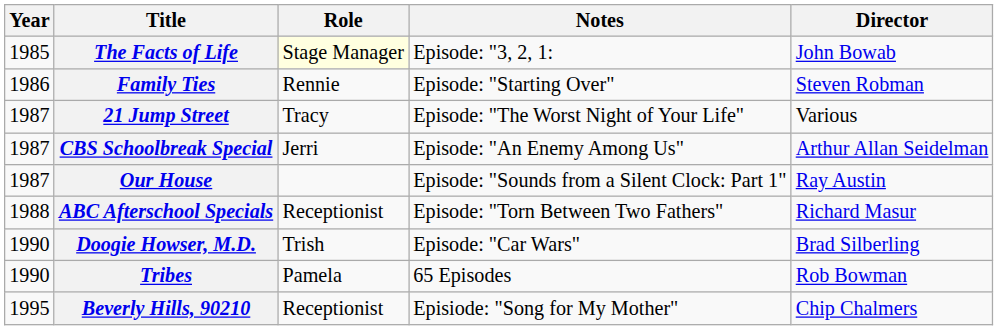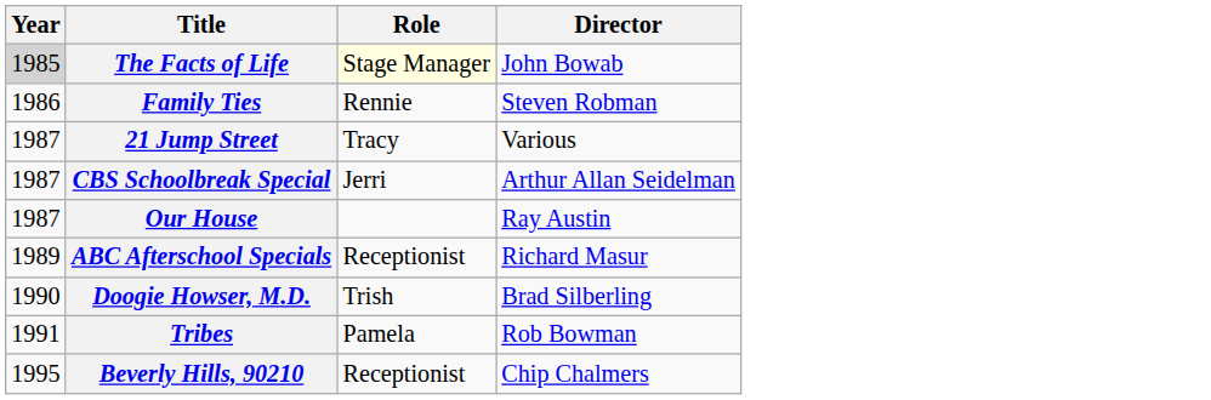- column: Notes | Episode: "3, 2, 1: | Episode: "Starting Over" | Episode: "The Worst Night of Your Life" | Episode: "An Enemy Among Us" | Episode: "Sounds from a Silent Clock: Part 1" | Episode: "Torn Between Two Fathers" | Episode: "Car Wars" | 65 Episodes | Episiode: "Song for My Mother"
The Facts of Life | Year: no background -> lightgrey background
ABC Afterschool Specials | Year: 1988 -> 1989
Tribes | Year: 1990 -> 1991
